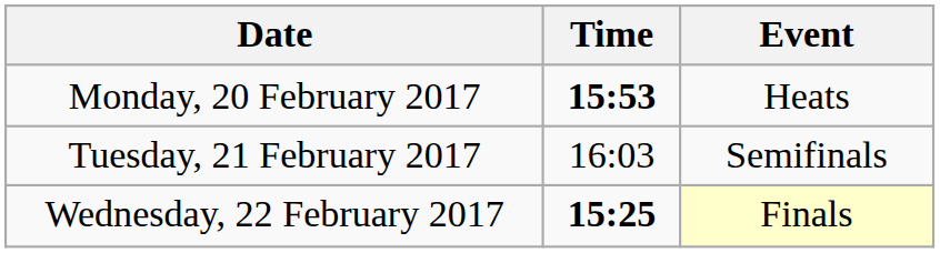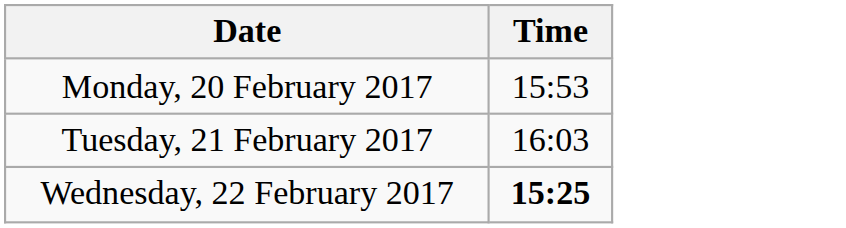- column: Event | Heats | Semifinals | Finals
Monday, 20 February 2017 | Time: bold -> normal
